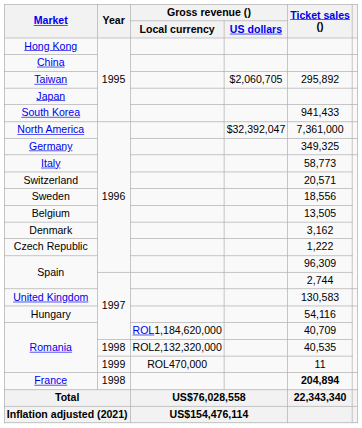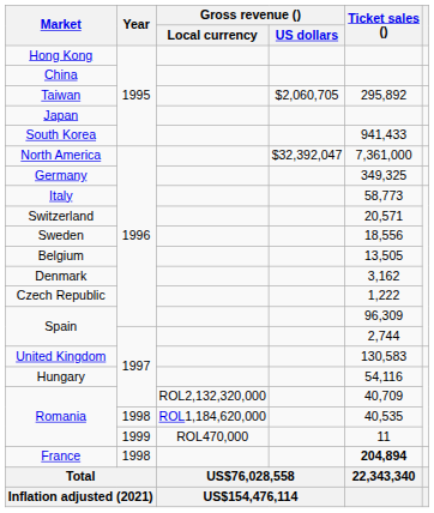Romania / 1997 | Gross revenue () / Local currency: ROL1,184,620,000 -> ROL2,132,320,000
Romania / 1998 | Gross revenue () / Local currency: ROL2,132,320,000 -> ROL1,184,620,000
